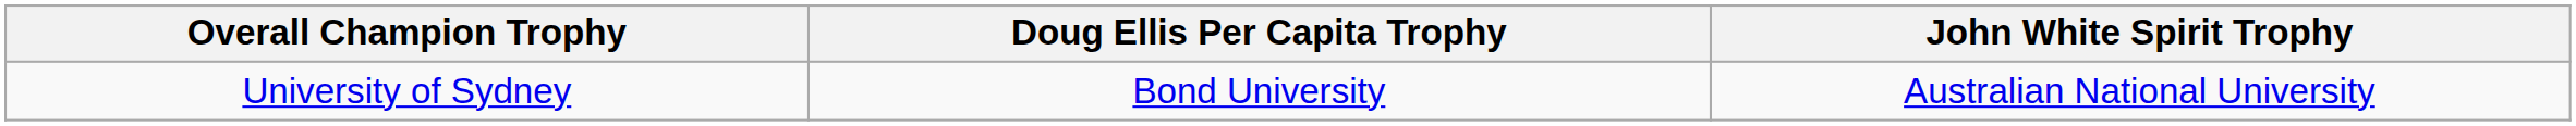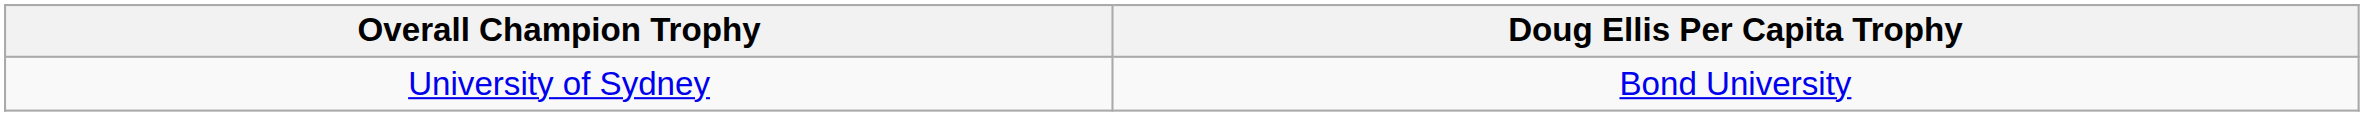- column: John White Spirit Trophy | Australian National University
